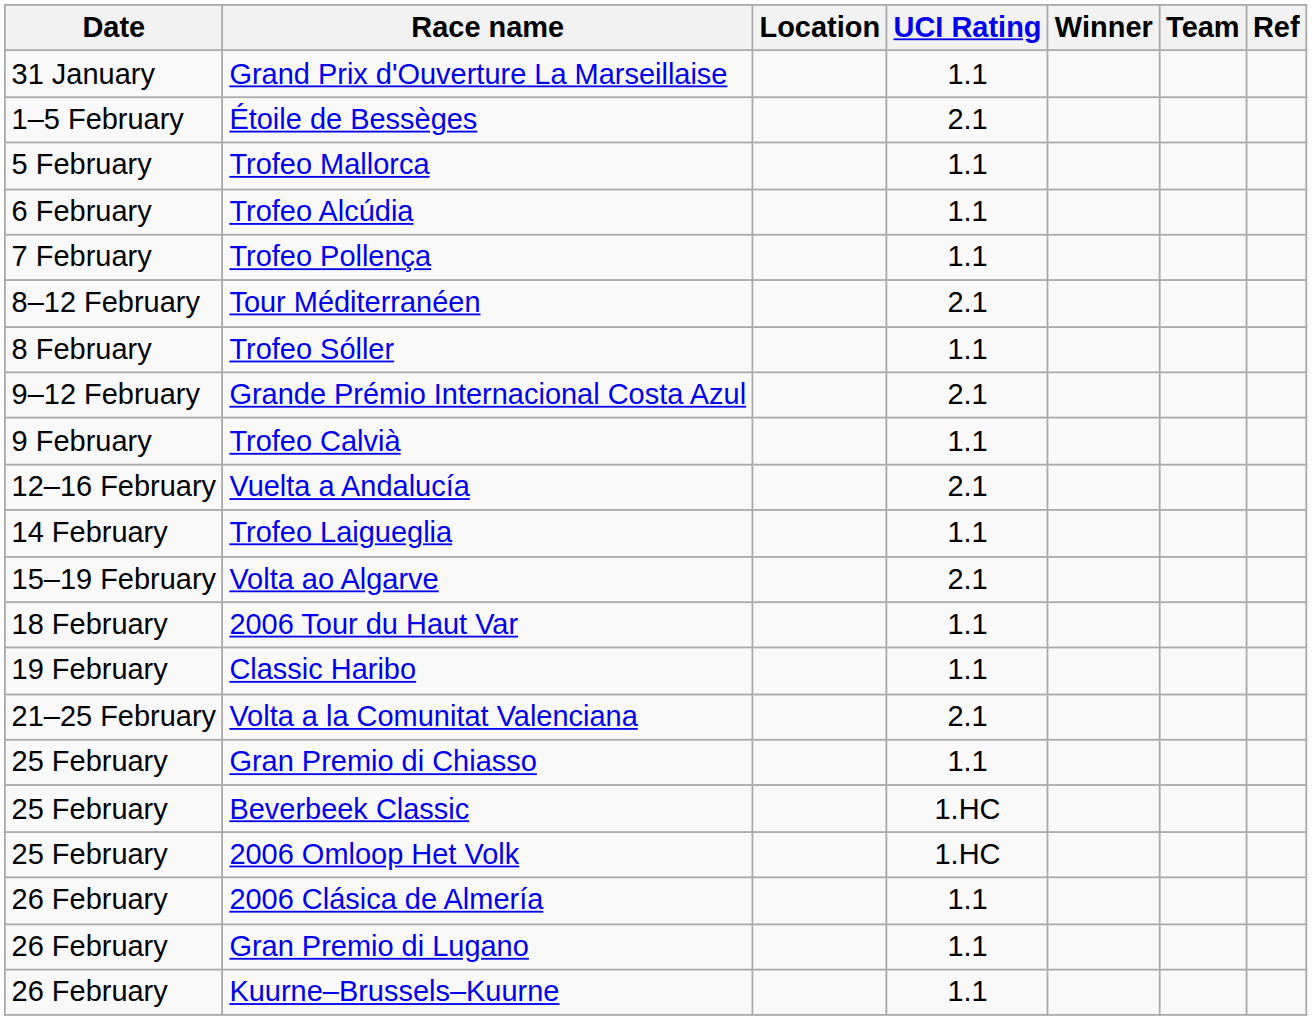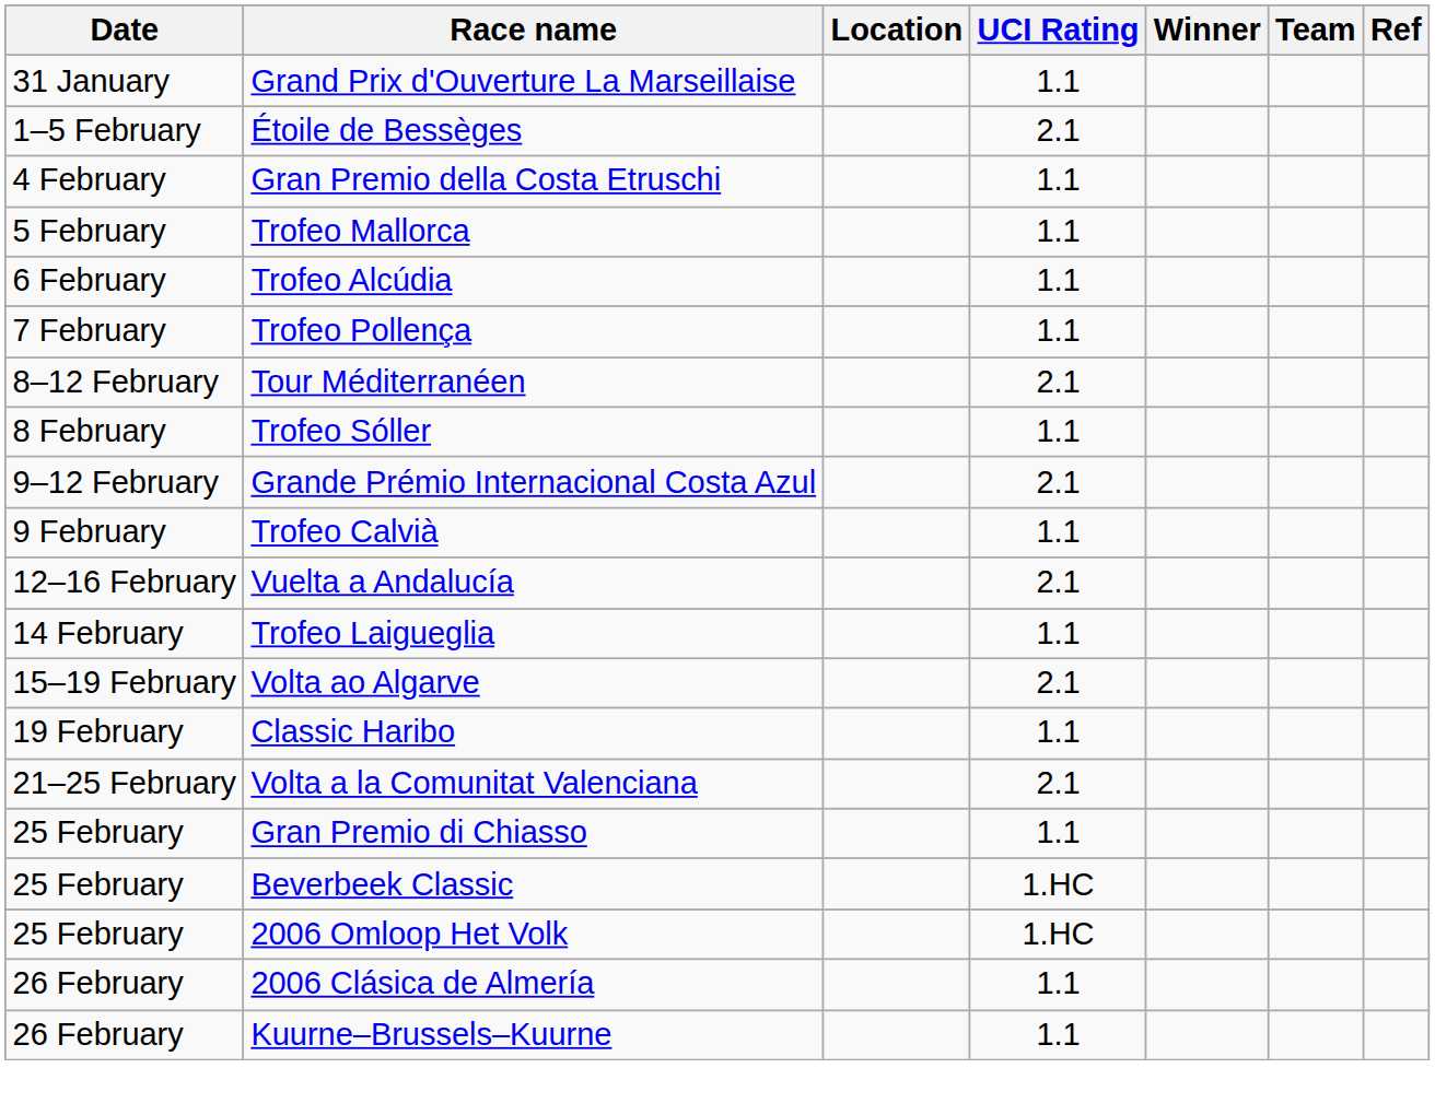+ row: 4 February | Gran Premio della Costa Etruschi | 1.1
- row: 18 February | 2006 Tour du Haut Var | 1.1
- row: 26 February | Gran Premio di Lugano | 1.1
